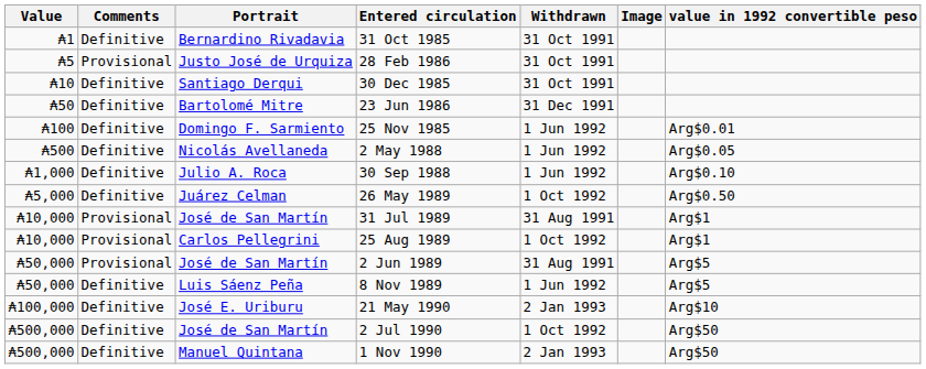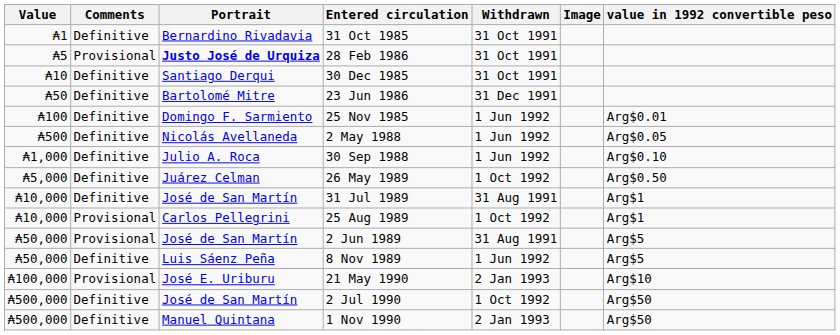28 Feb 1986 | Portrait: normal -> bold
31 Jul 1989 | Comments: Provisional -> Definitive
21 May 1990 | Comments: Definitive -> Provisional
